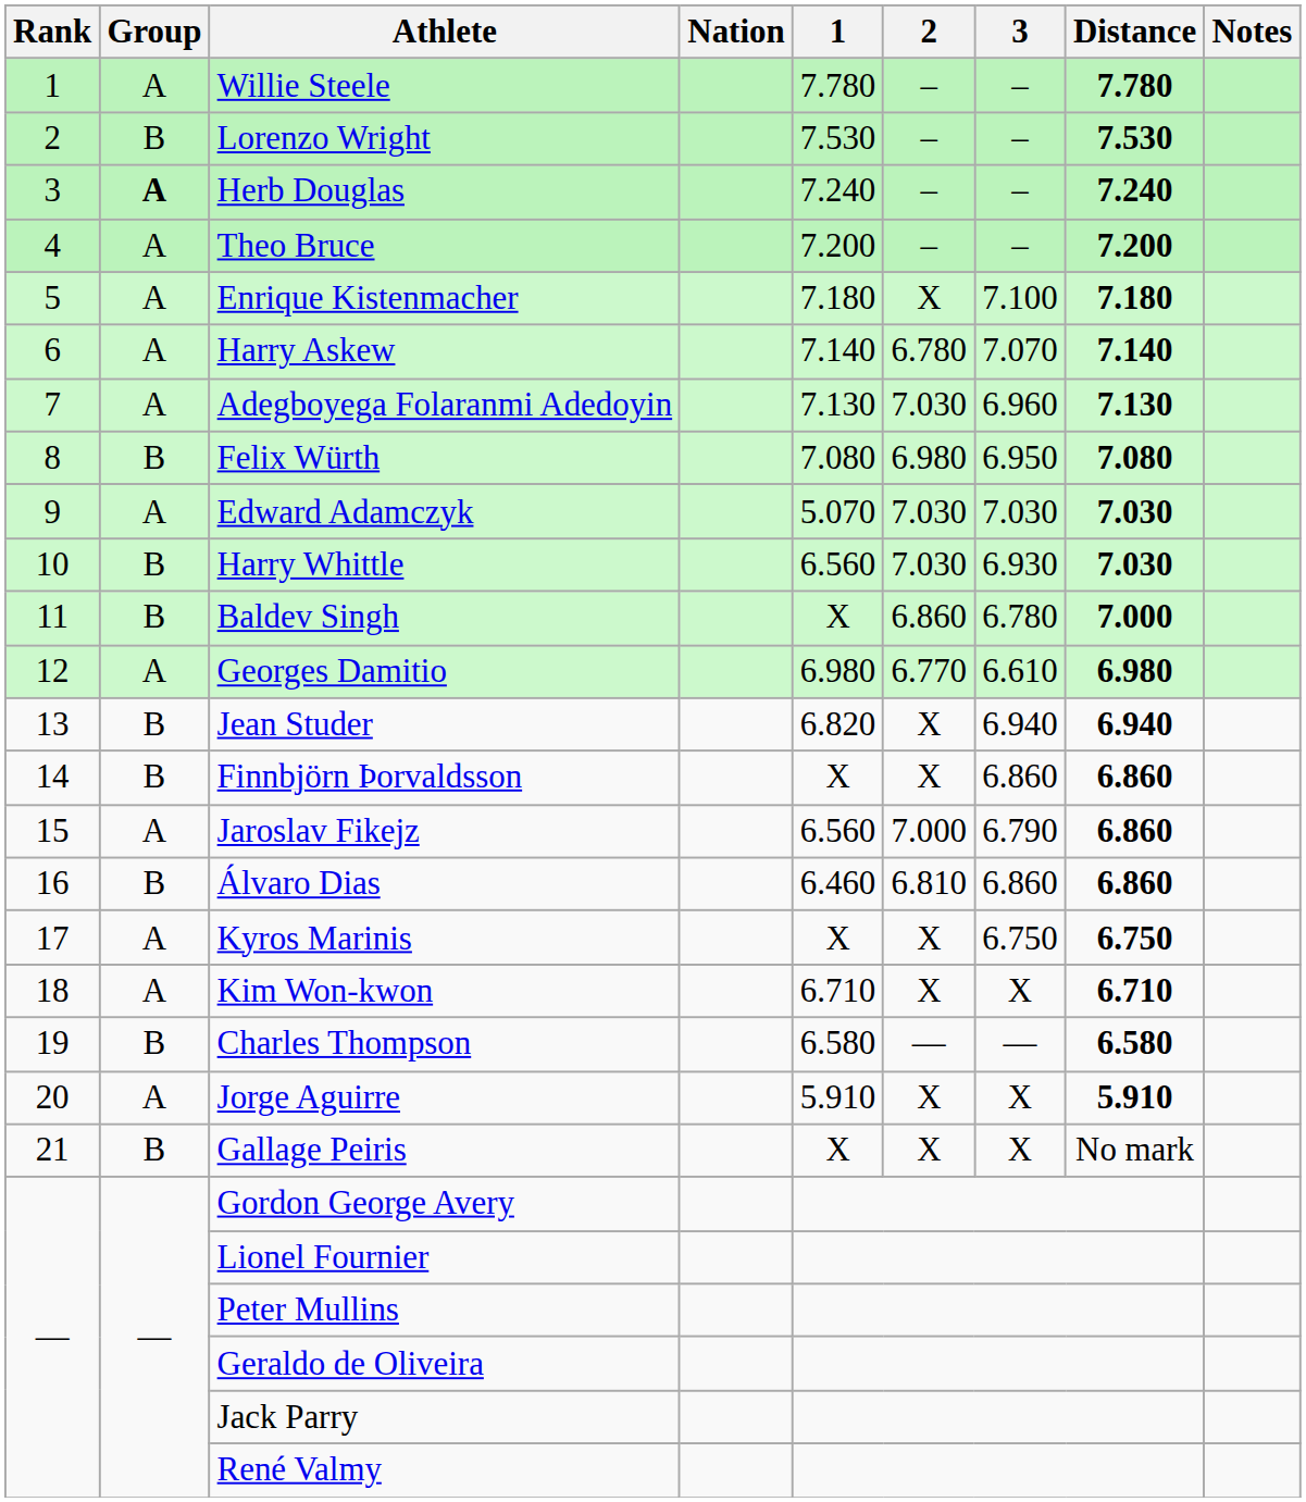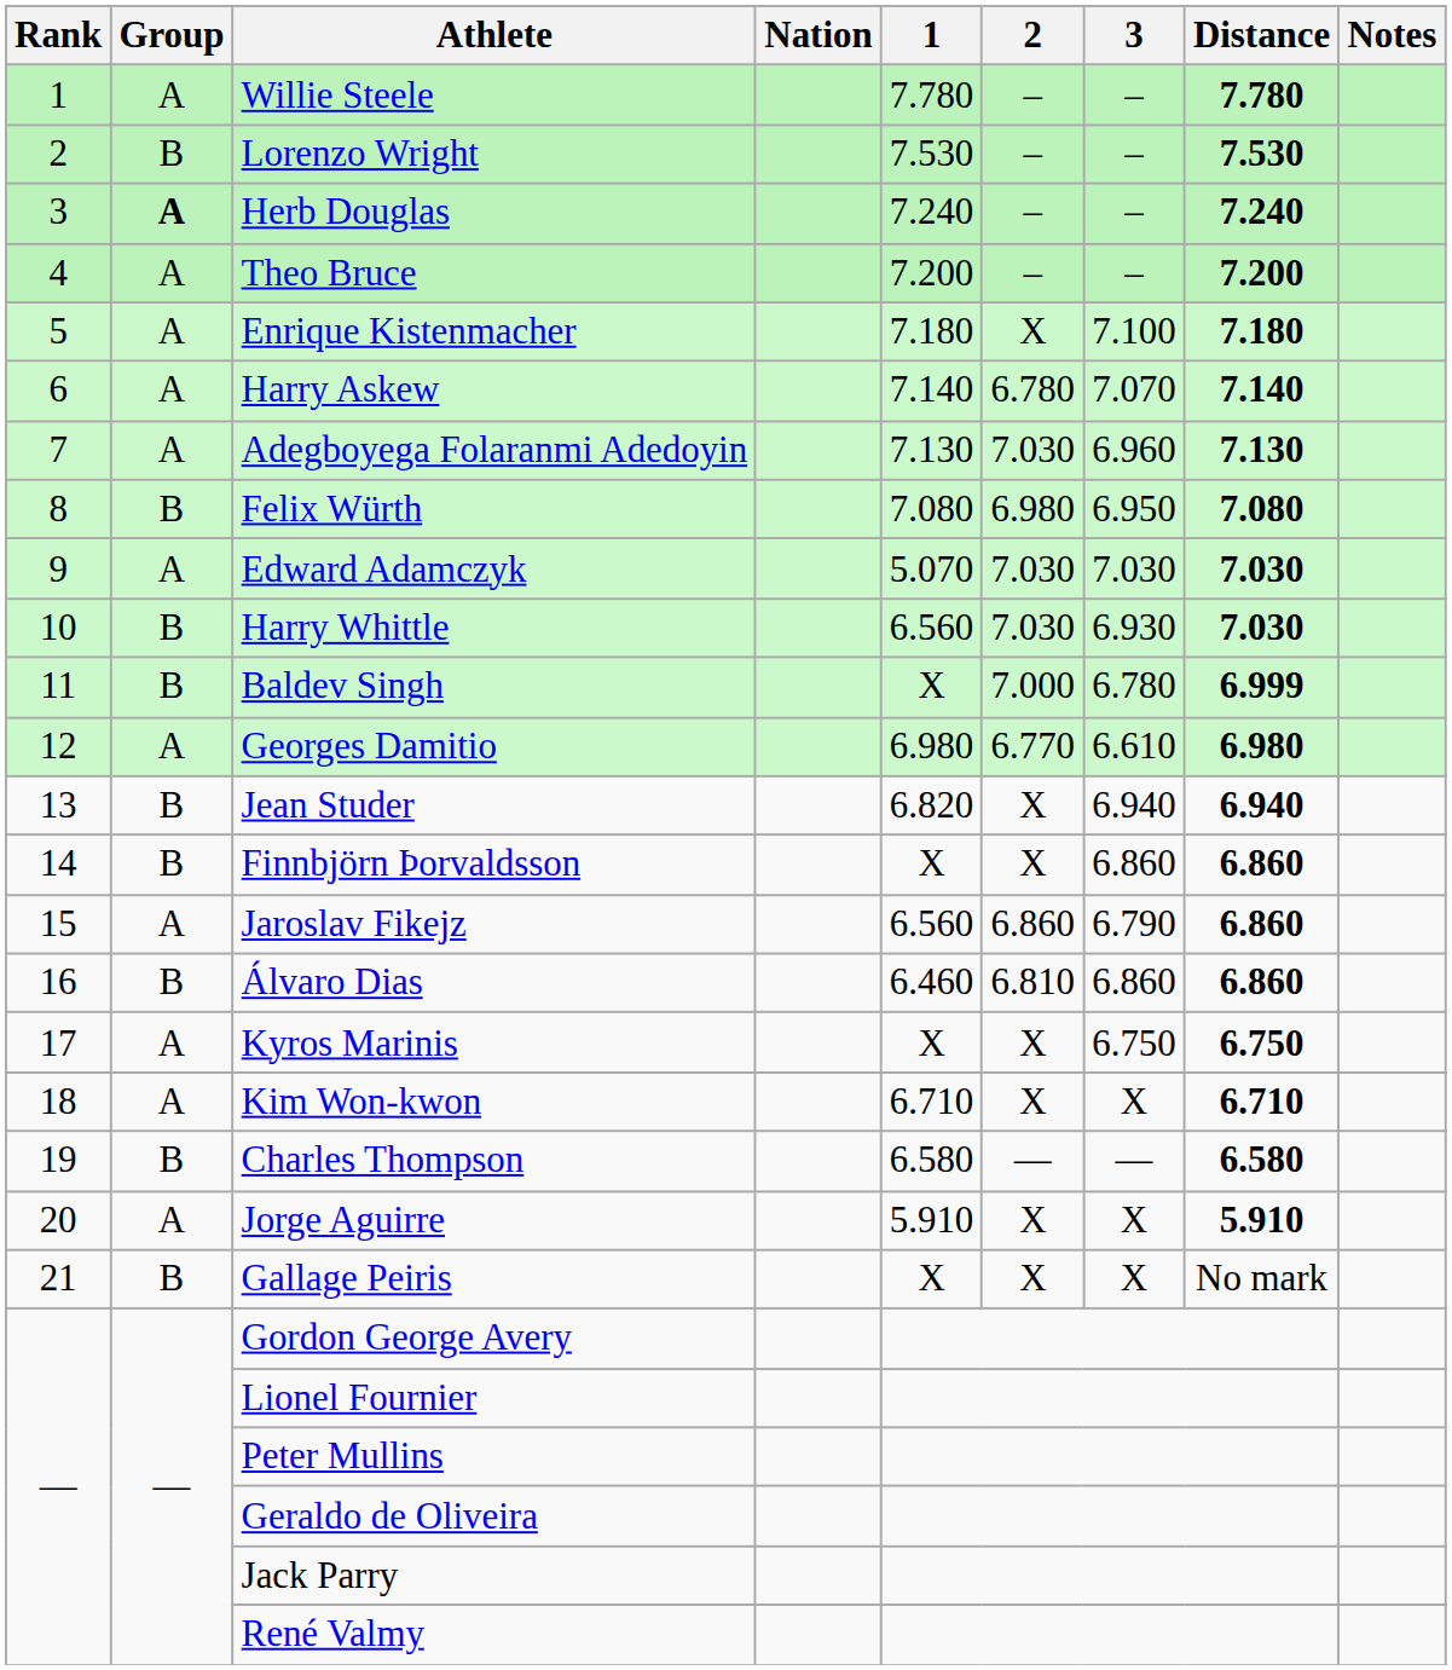Baldev Singh | 2: 6.860 -> 7.000
Baldev Singh | Distance: 7.000 -> 6.999
Jaroslav Fikejz | 2: 7.000 -> 6.860
